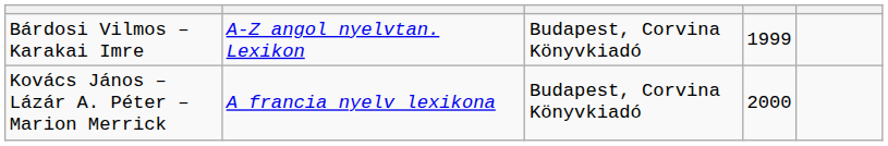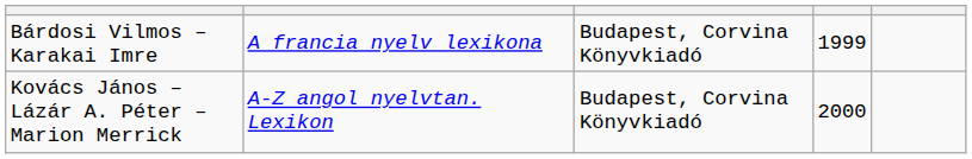Bárdosi Vilmos – Karakai Imre | column 2: A-Z angol nyelvtan. Lexikon -> A francia nyelv lexikona
Kovács János – Lázár A. Péter – Marion Merrick | column 2: A francia nyelv lexikona -> A-Z angol nyelvtan. Lexikon
